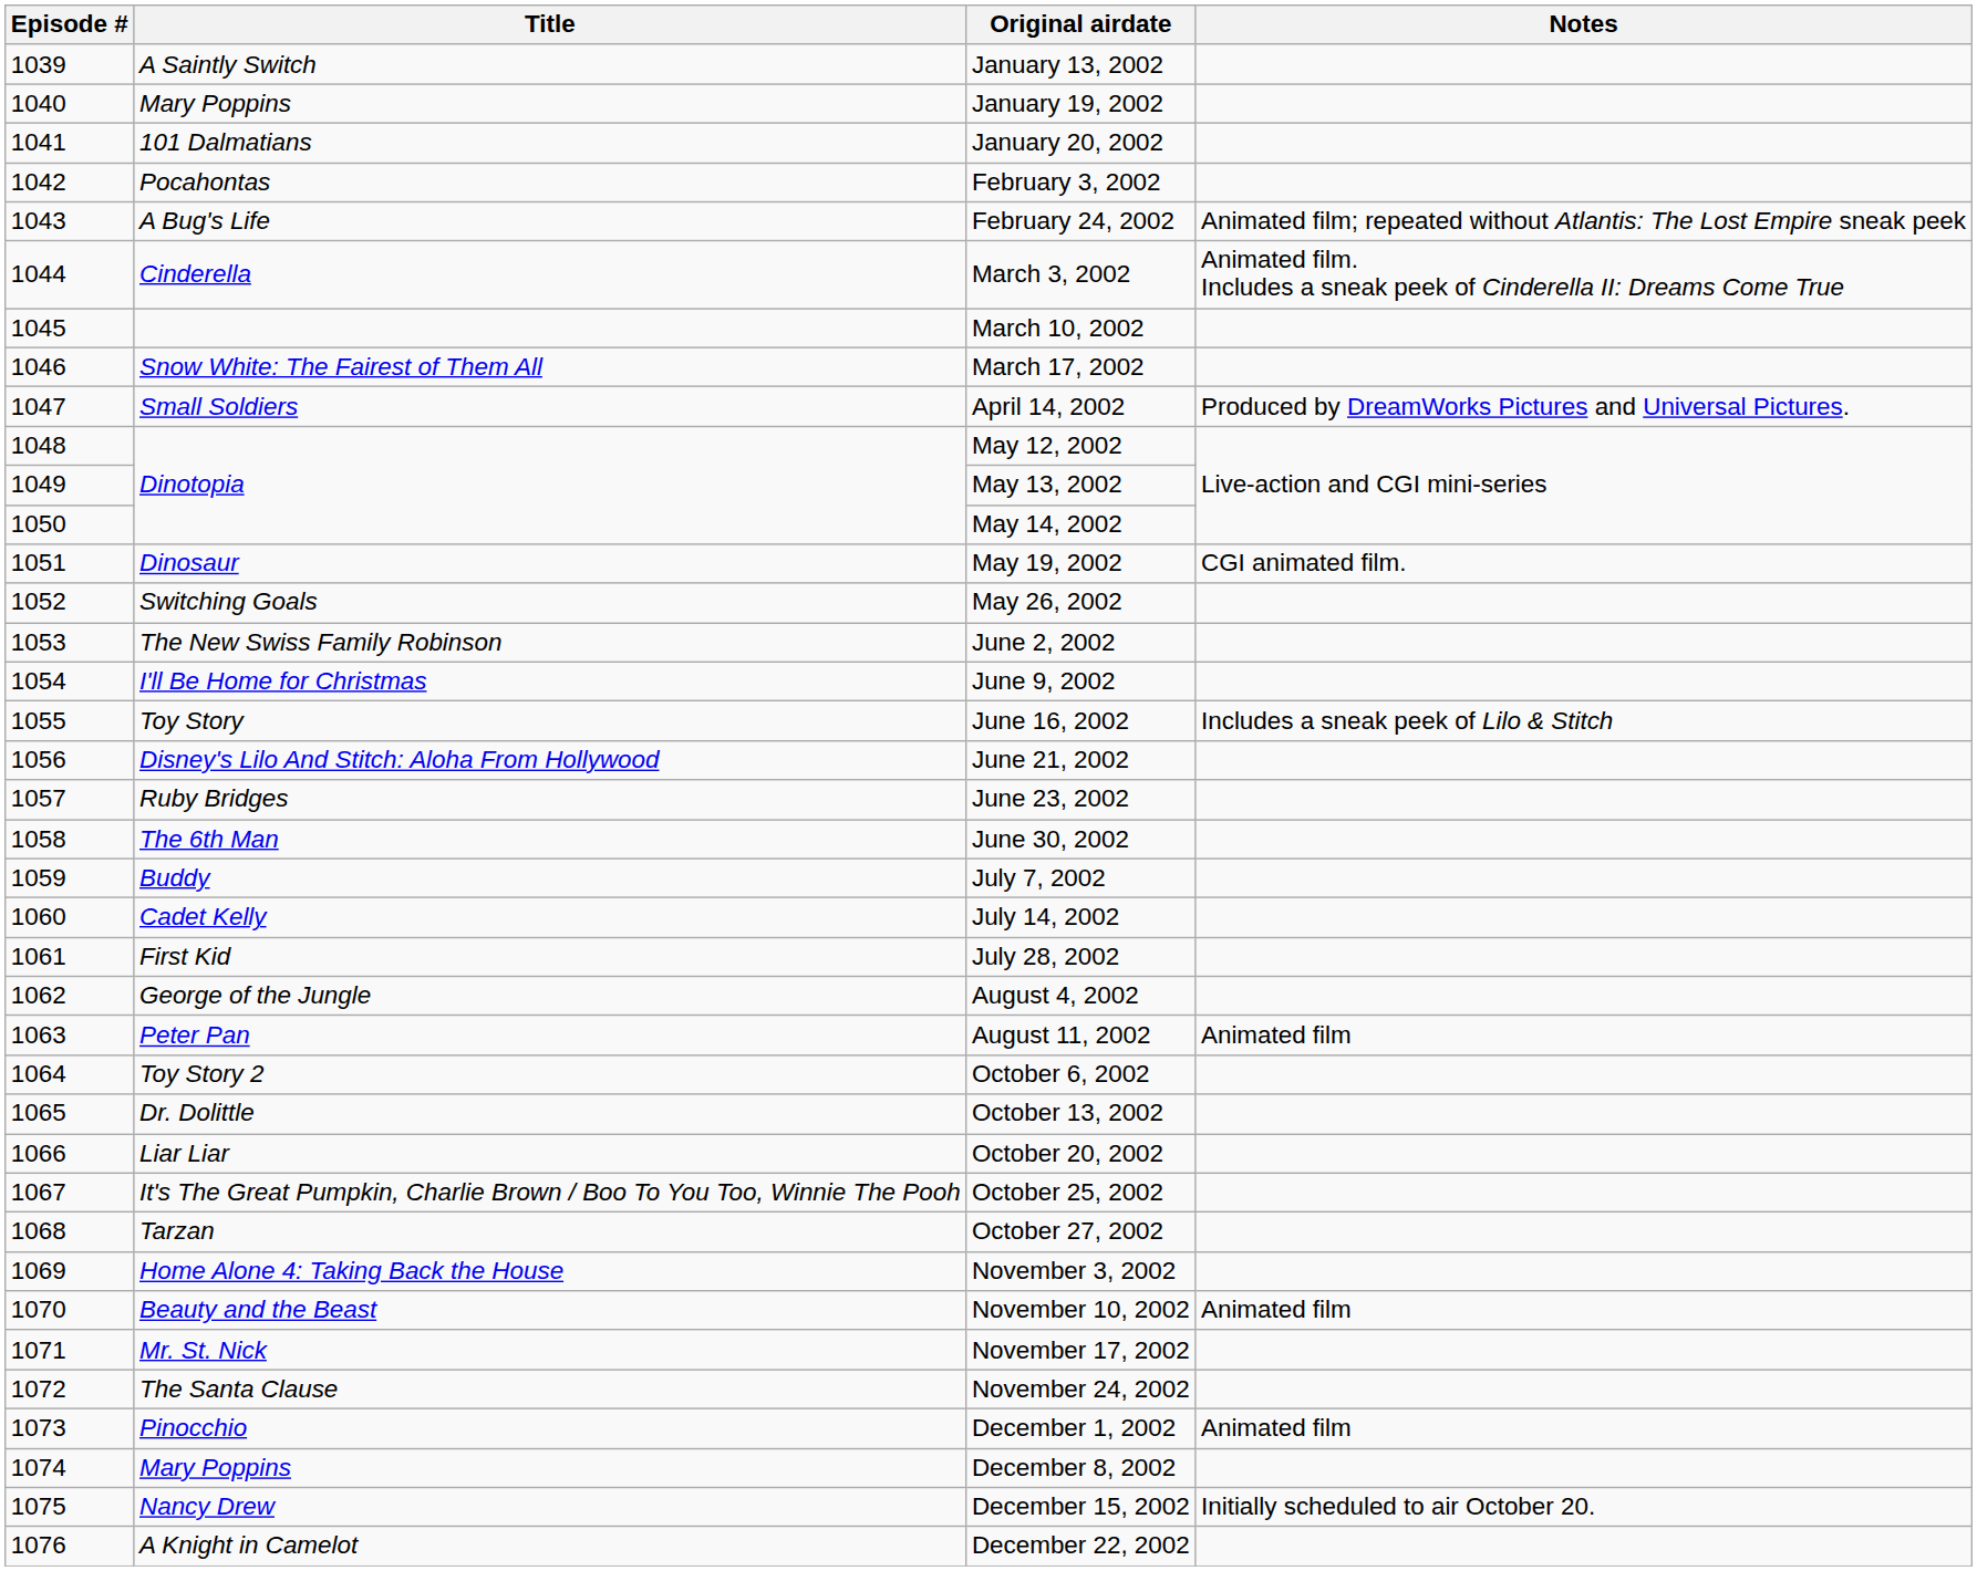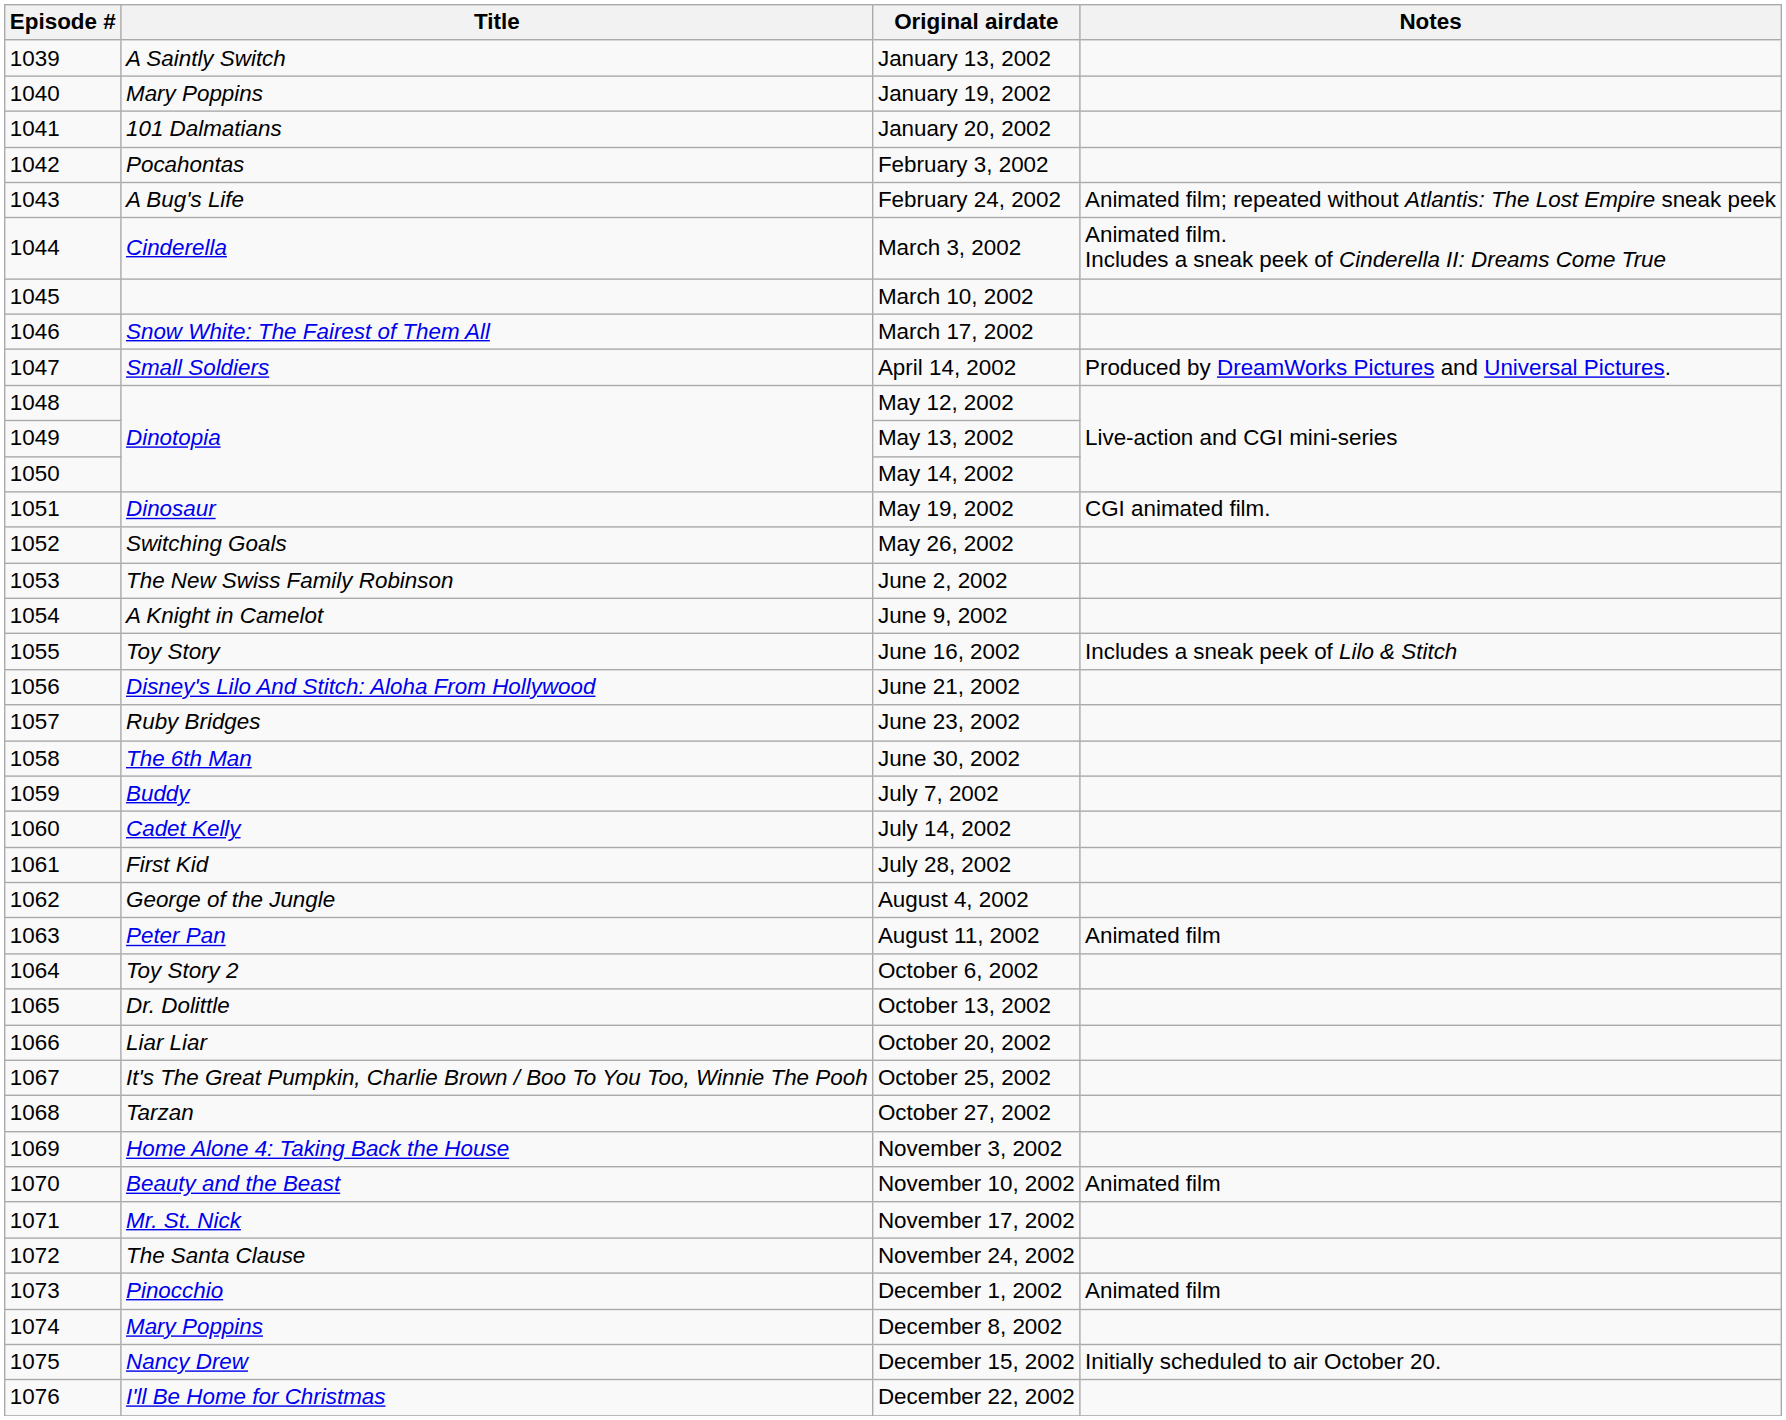June 9, 2002 | Title: I'll Be Home for Christmas -> A Knight in Camelot
December 22, 2002 | Title: A Knight in Camelot -> I'll Be Home for Christmas
